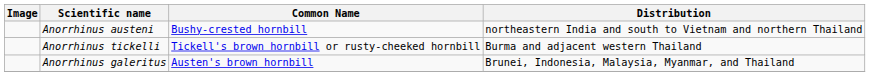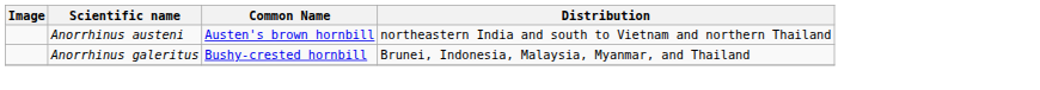Anorrhinus austeni | Common Name: Bushy-crested hornbill -> Austen's brown hornbill
- row: Anorrhinus tickelli | Tickell's brown hornbill or rusty-cheeked hornbill | Burma and adjacent western Thailand
Anorrhinus galeritus | Common Name: Austen's brown hornbill -> Bushy-crested hornbill
